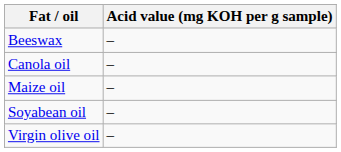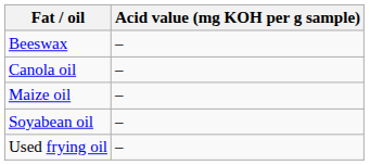- row: Virgin olive oil | –
+ row: Used frying oil | –
